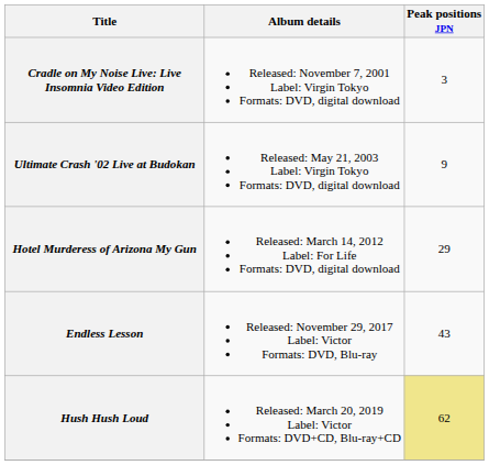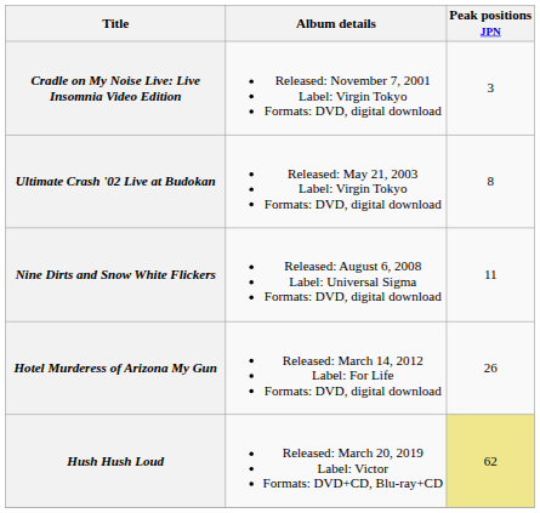Ultimate Crash '02 Live at Budokan | Peak positions JPN: 9 -> 8
+ row: Nine Dirts and Snow White Flickers | Released: August 6, 2008 Label: Universal Sigma Formats: DVD, digital download | 11
Hotel Murderess of Arizona My Gun | Peak positions JPN: 29 -> 26
- row: Endless Lesson | Released: November 29, 2017 Label: Victor Formats: DVD, Blu-ray | 43
